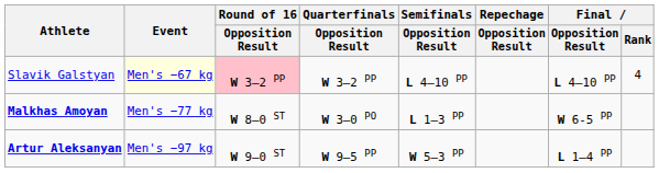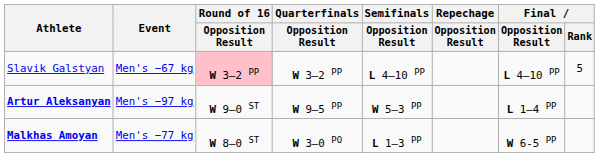Slavik Galstyan | Event: lightyellow background -> no background
Slavik Galstyan | Final / Rank: 4 -> 5
rows swapped: Malkhas Amoyan <-> Artur Aleksanyan
